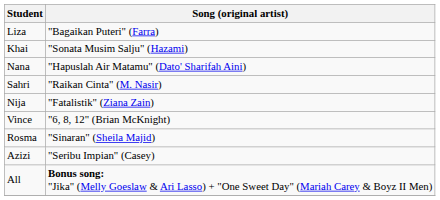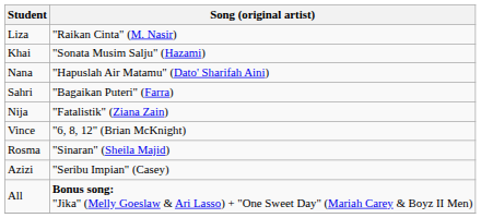Liza | Song (original artist): "Bagaikan Puteri" (Farra) -> "Raikan Cinta" (M. Nasir)
Sahri | Song (original artist): "Raikan Cinta" (M. Nasir) -> "Bagaikan Puteri" (Farra)
